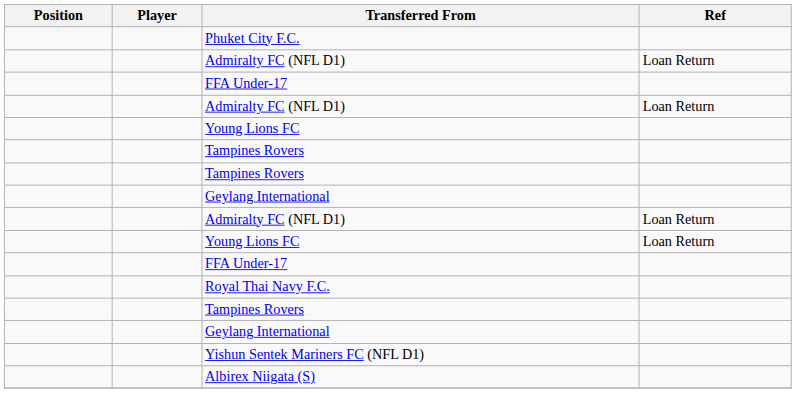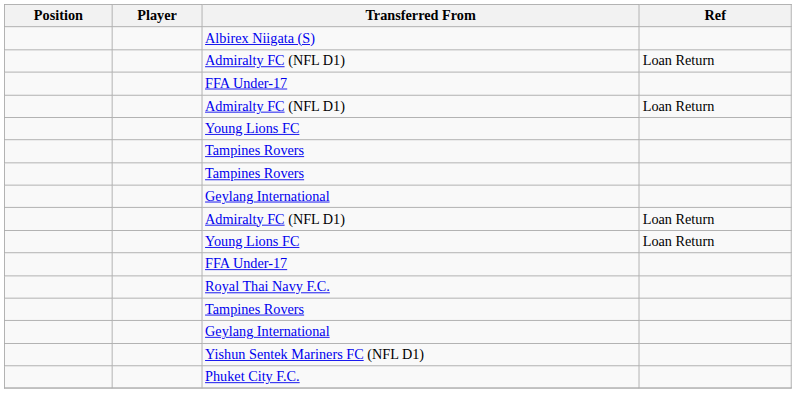rows swapped: Albirex Niigata (S) <-> Phuket City F.C.
